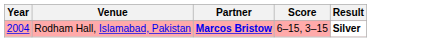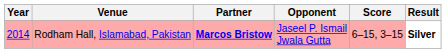+ column: Opponent | Jaseel P. Ismail Jwala Gutta
Rodham Hall, Islamabad, Pakistan | Year: 2004 -> 2014
